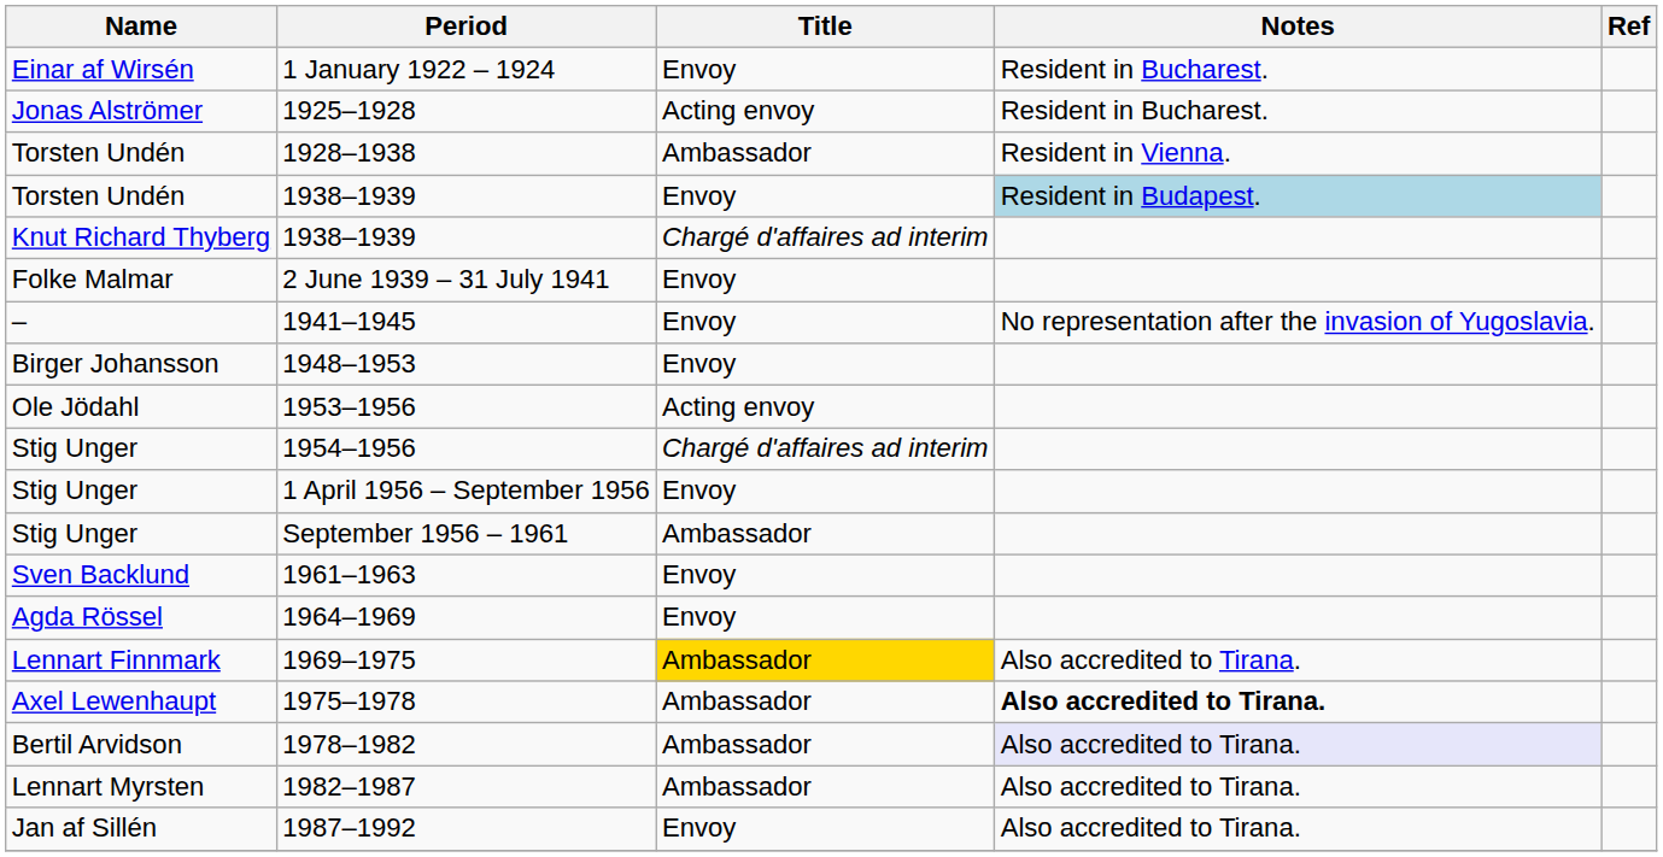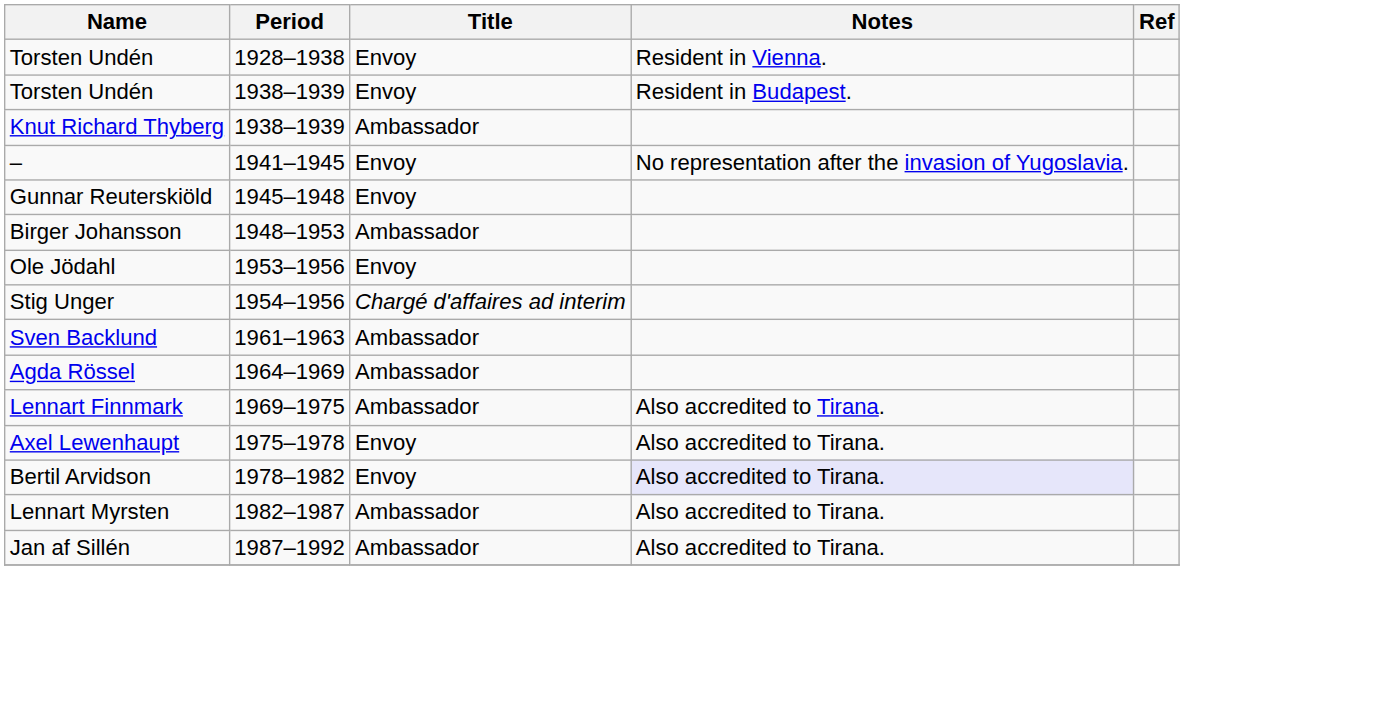- row: Einar af Wirsén | 1 January 1922 – 1924 | Envoy | Resident in Bucharest.
- row: Jonas Alströmer | 1925–1928 | Acting envoy | Resident in Bucharest.
1928–1938 | Title: Ambassador -> Envoy
Torsten Undén / 1938–1939 | Notes: lightblue background -> no background
Knut Richard Thyberg / 1938–1939 | Title: Chargé d'affaires ad interim -> Ambassador
- row: Folke Malmar | 2 June 1939 – 31 July 1941 | Envoy
+ row: Gunnar Reuterskiöld | 1945–1948 | Envoy
1948–1953 | Title: Envoy -> Ambassador
1953–1956 | Title: Acting envoy -> Envoy
- row: Stig Unger | 1 April 1956 – September 1956 | Envoy
- row: Stig Unger | September 1956 – 1961 | Ambassador
1961–1963 | Title: Envoy -> Ambassador
1964–1969 | Title: Envoy -> Ambassador
1969–1975 | Title: gold background -> no background
1975–1978 | Title: Ambassador -> Envoy
1975–1978 | Notes: bold -> normal
1978–1982 | Title: Ambassador -> Envoy
1987–1992 | Title: Envoy -> Ambassador
